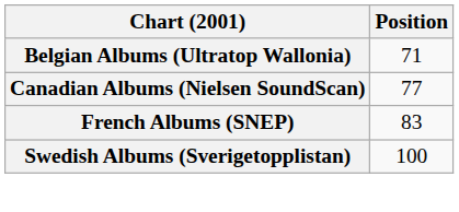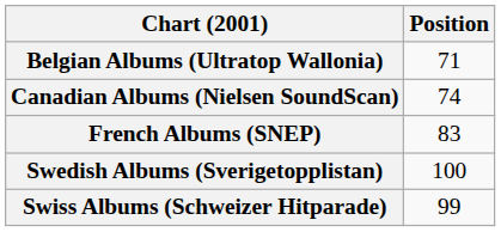Canadian Albums (Nielsen SoundScan) | Position: 77 -> 74
+ row: Swiss Albums (Schweizer Hitparade) | 99
